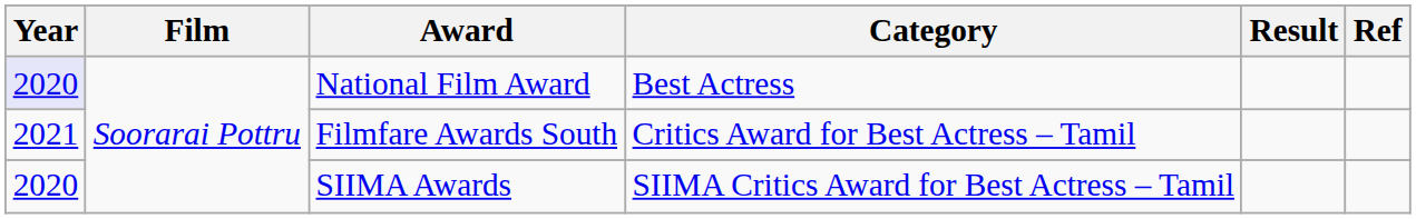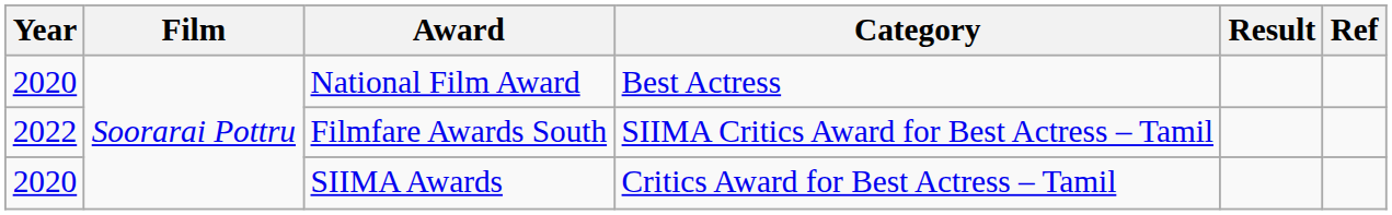National Film Award | Year: lavender background -> no background
Filmfare Awards South | Year: 2021 -> 2022
Filmfare Awards South | Category: Critics Award for Best Actress – Tamil -> SIIMA Critics Award for Best Actress – Tamil
SIIMA Awards | Category: SIIMA Critics Award for Best Actress – Tamil -> Critics Award for Best Actress – Tamil
